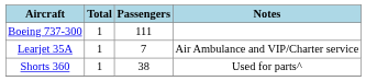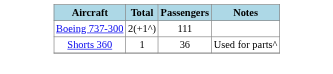Boeing 737-300 | Total: 1 -> 2(+1^)
- row: Learjet 35A | 1 | 7 | Air Ambulance and VIP/Charter service
Shorts 360 | Passengers: 38 -> 36
